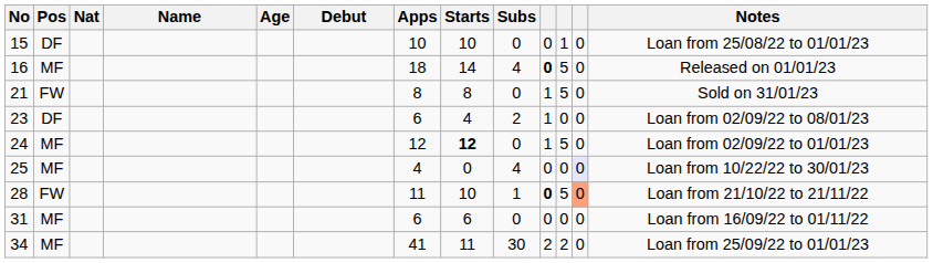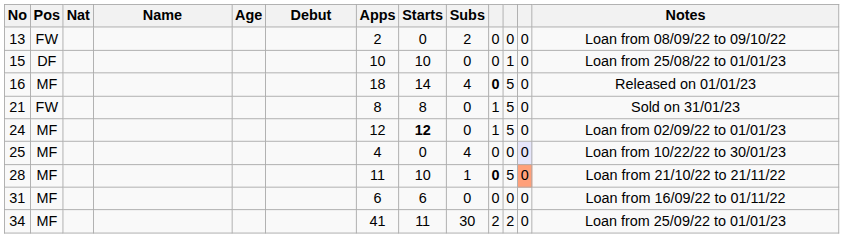+ row: 13 | FW | 2 | 0 | 2 | 0 | 0 | 0 | Loan from 08/09/22 to 09/10/22
- row: 23 | DF | 6 | 4 | 2 | 1 | 0 | 0 | Loan from 02/09/22 to 08/01/23
28 | Pos: FW -> MF
